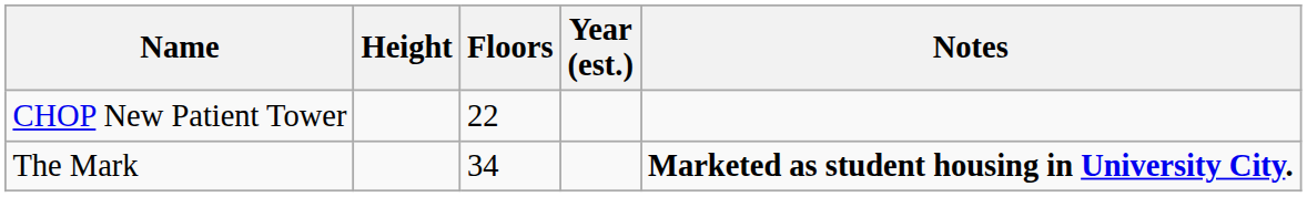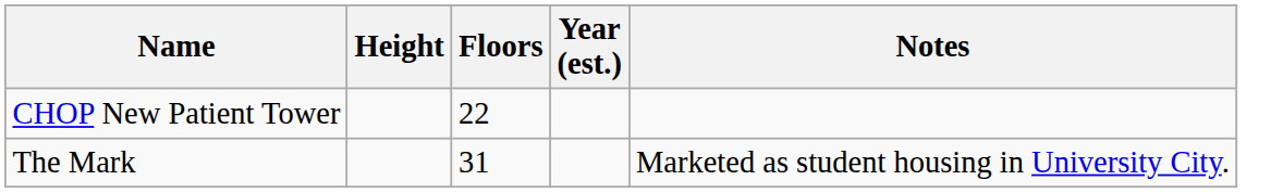The Mark | Floors: 34 -> 31
The Mark | Notes: bold -> normal
